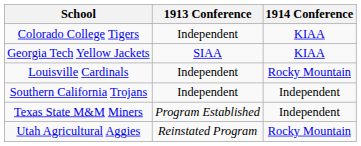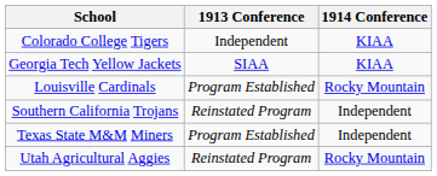Louisville Cardinals | 1913 Conference: Independent -> Program Established
Southern California Trojans | 1913 Conference: Independent -> Reinstated Program
